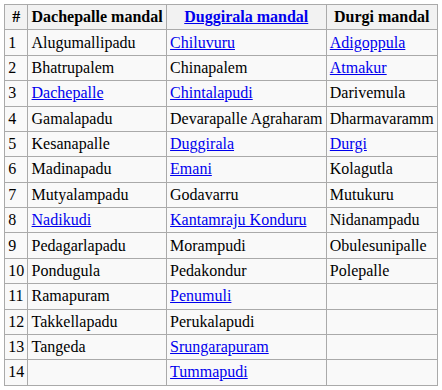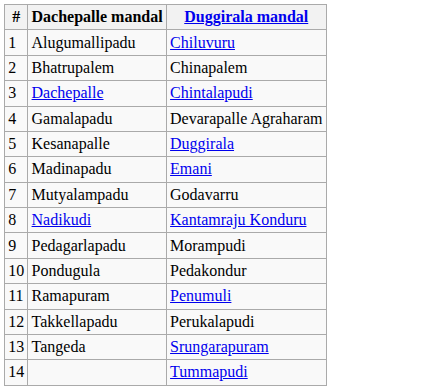- column: Durgi mandal | Adigoppula | Atmakur | Darivemula | Dharmavaramm | Durgi | Kolagutla | Mutukuru | Nidanampadu | Obulesunipalle | Polepalle
